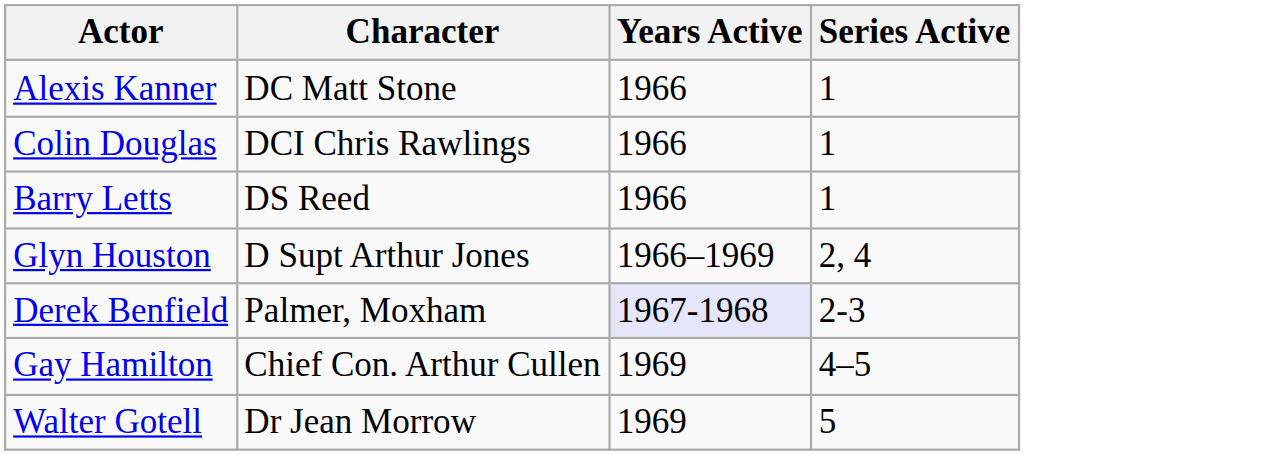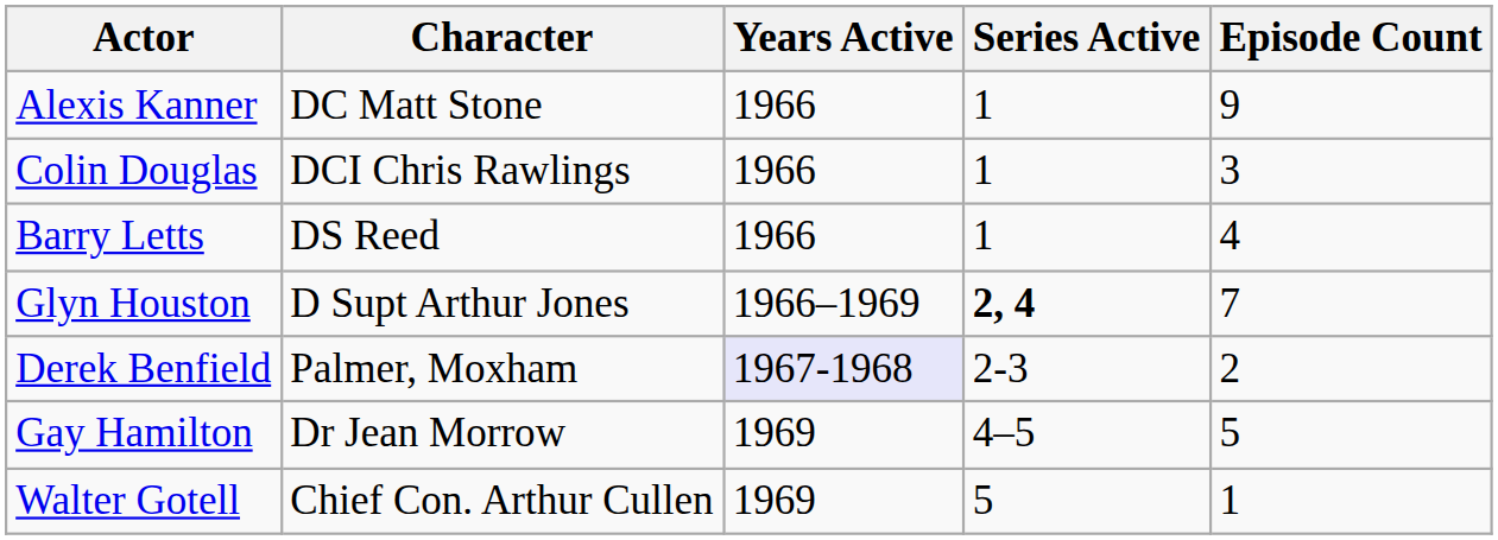+ column: Episode Count | 9 | 3 | 4 | 7 | 2 | 5 | 1
Glyn Houston | Series Active: normal -> bold
Gay Hamilton | Character: Chief Con. Arthur Cullen -> Dr Jean Morrow
Walter Gotell | Character: Dr Jean Morrow -> Chief Con. Arthur Cullen
